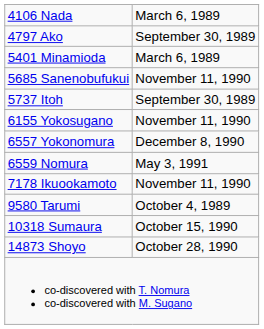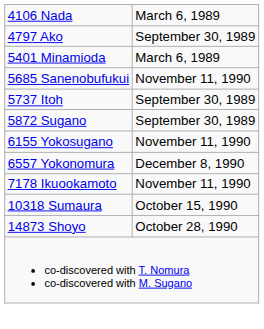+ row: 5872 Sugano | September 30, 1989
- row: 6559 Nomura | May 3, 1991
- row: 9580 Tarumi | October 4, 1989
